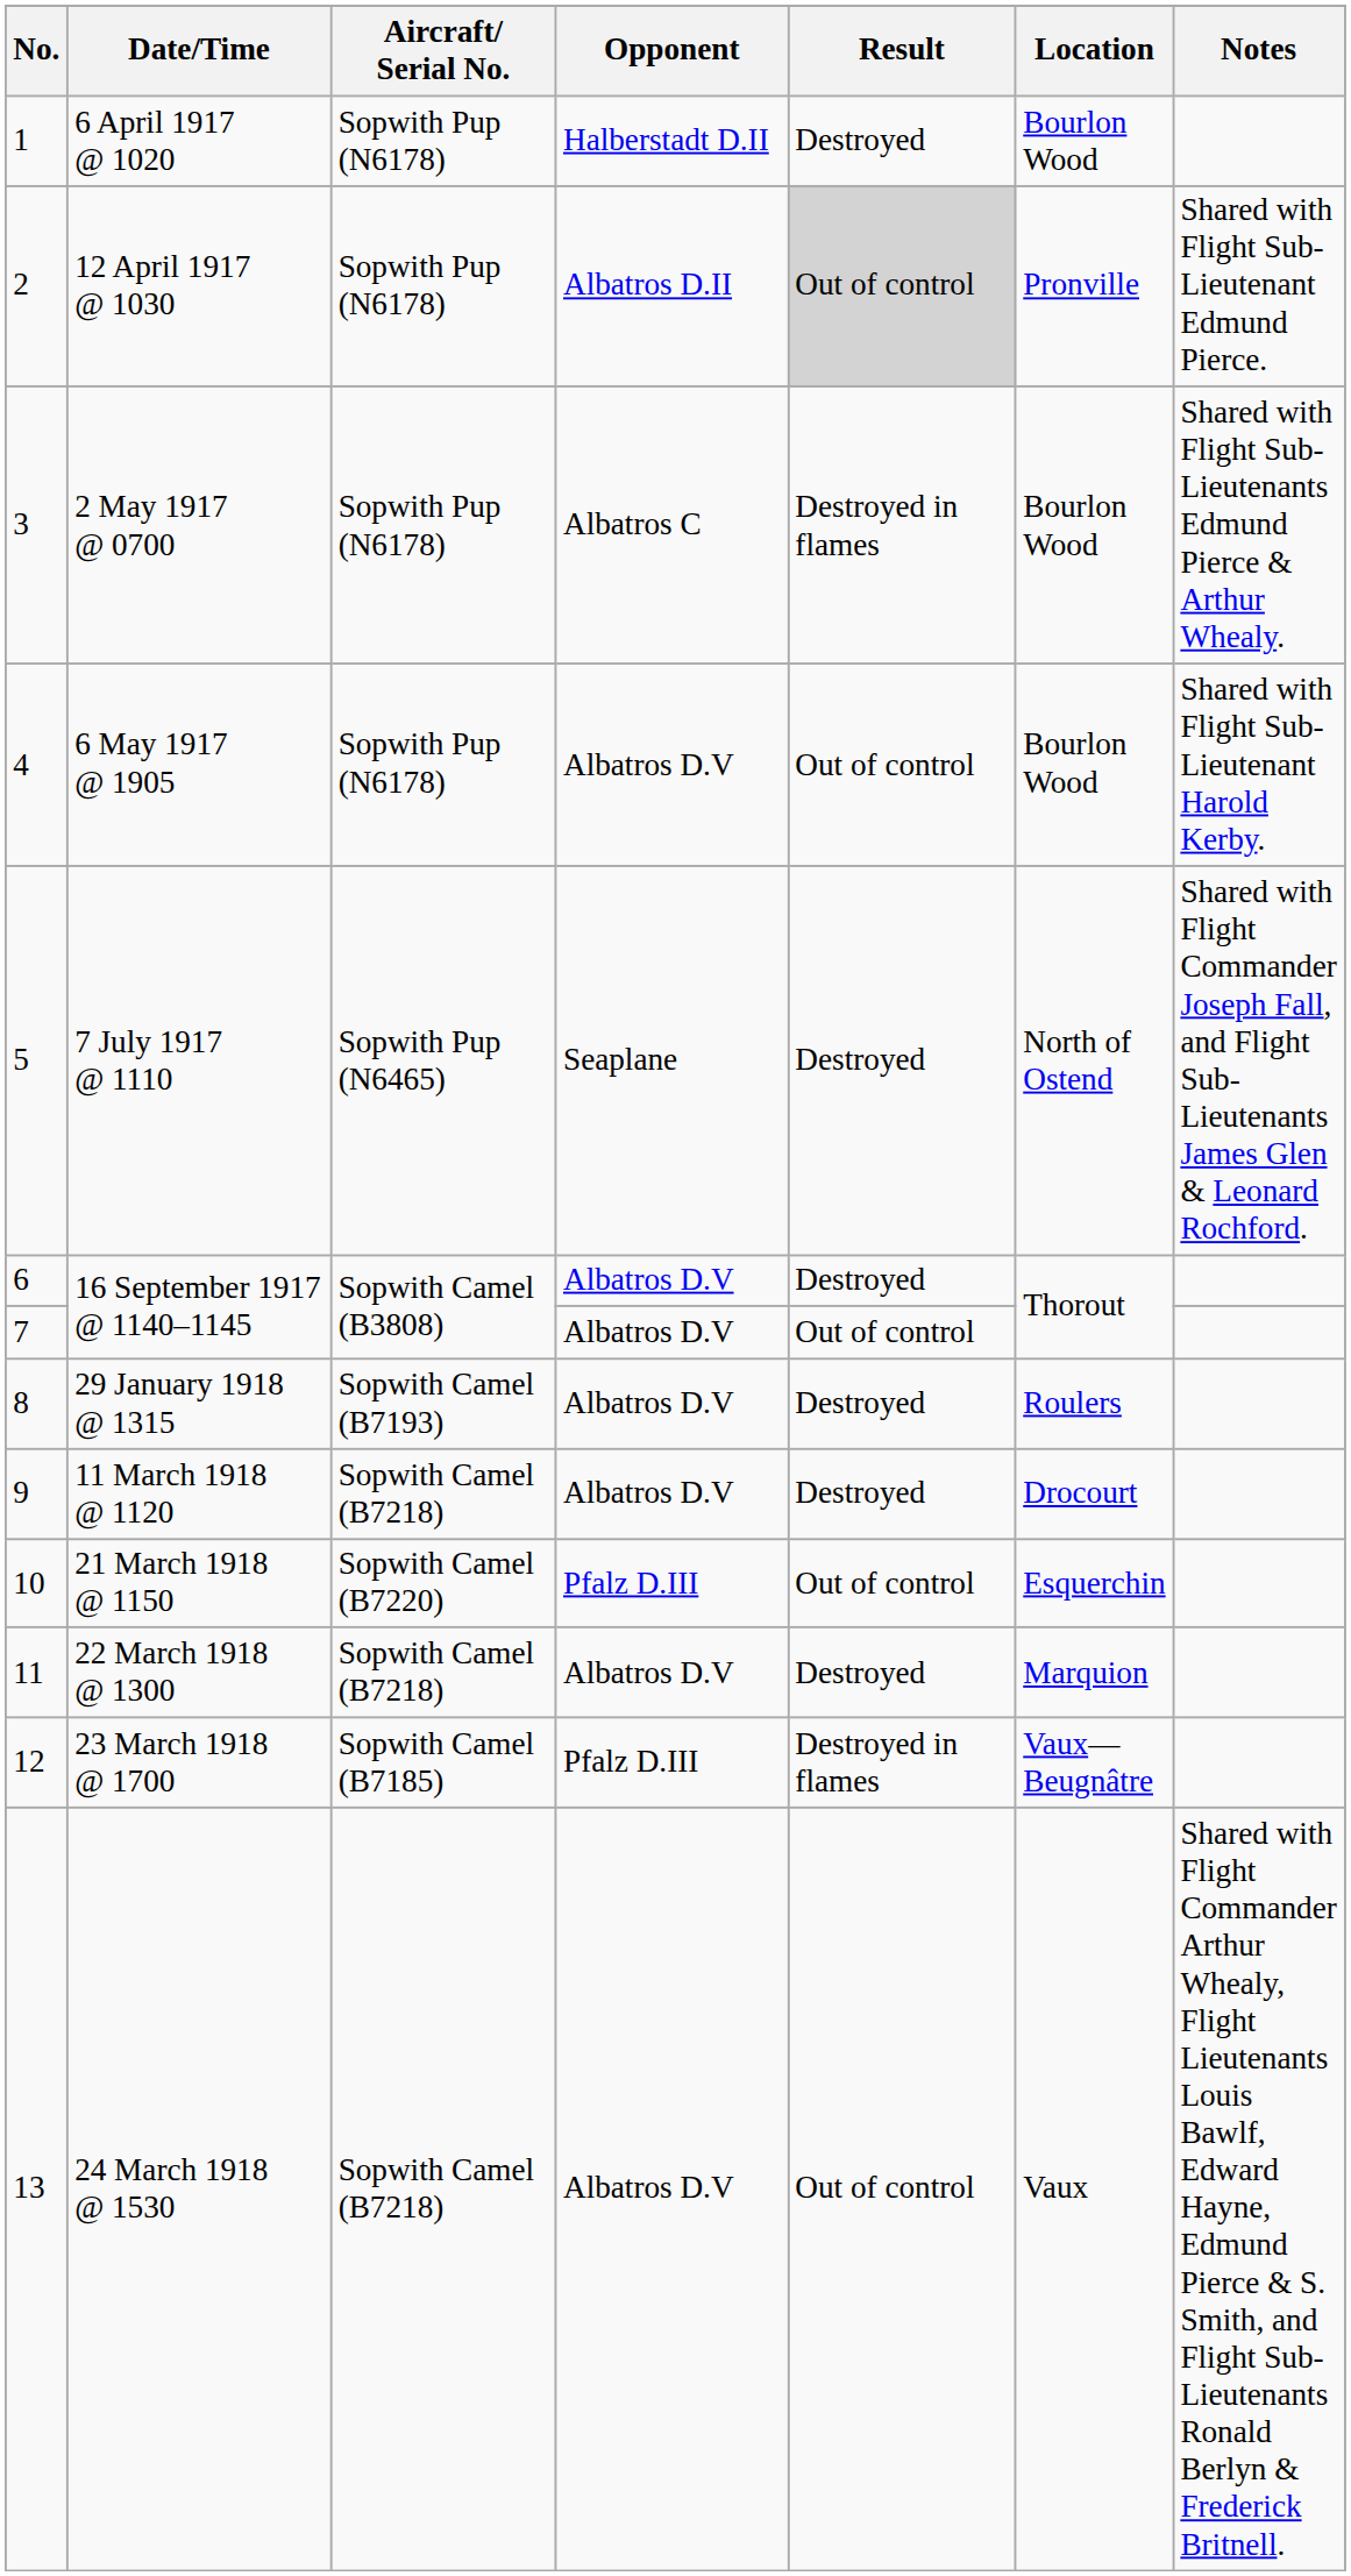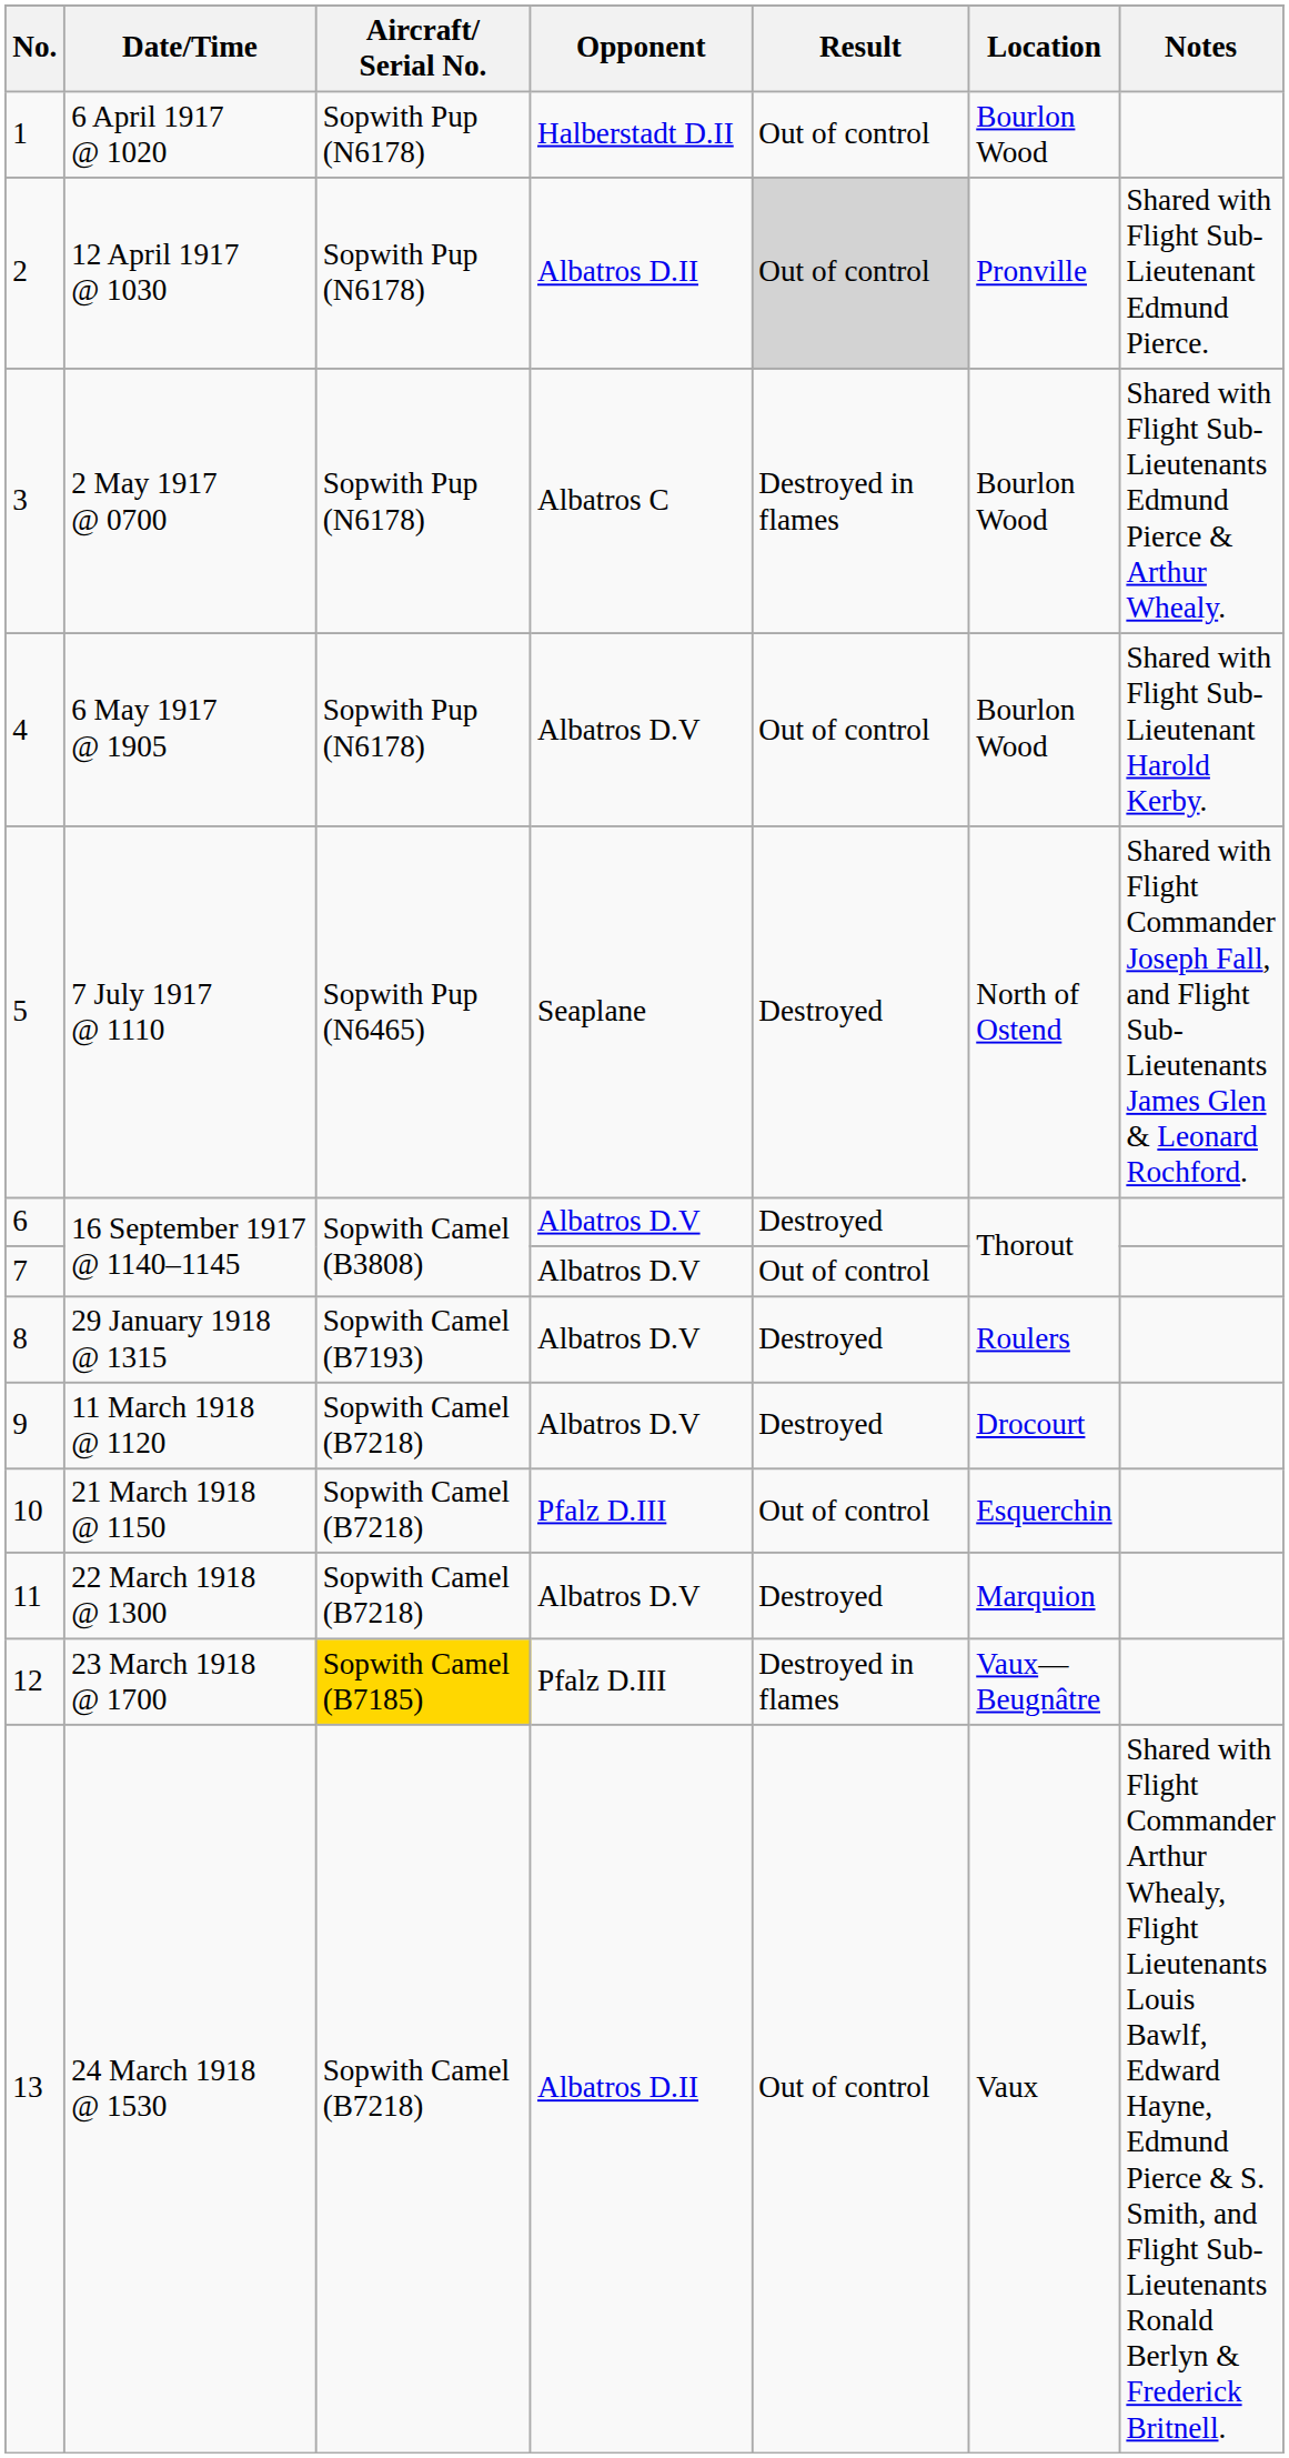6 April 1917 @ 1020 | Result: Destroyed -> Out of control
21 March 1918 @ 1150 | Aircraft/ Serial No.: Sopwith Camel (B7220) -> Sopwith Camel (B7218)
23 March 1918 @ 1700 | Aircraft/ Serial No.: no background -> gold background
24 March 1918 @ 1530 | Opponent: Albatros D.V -> Albatros D.II
